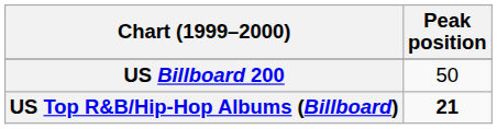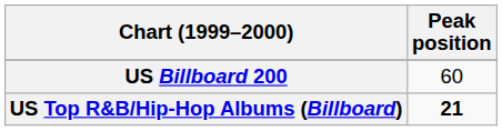US Billboard 200 | Peak position: 50 -> 60
